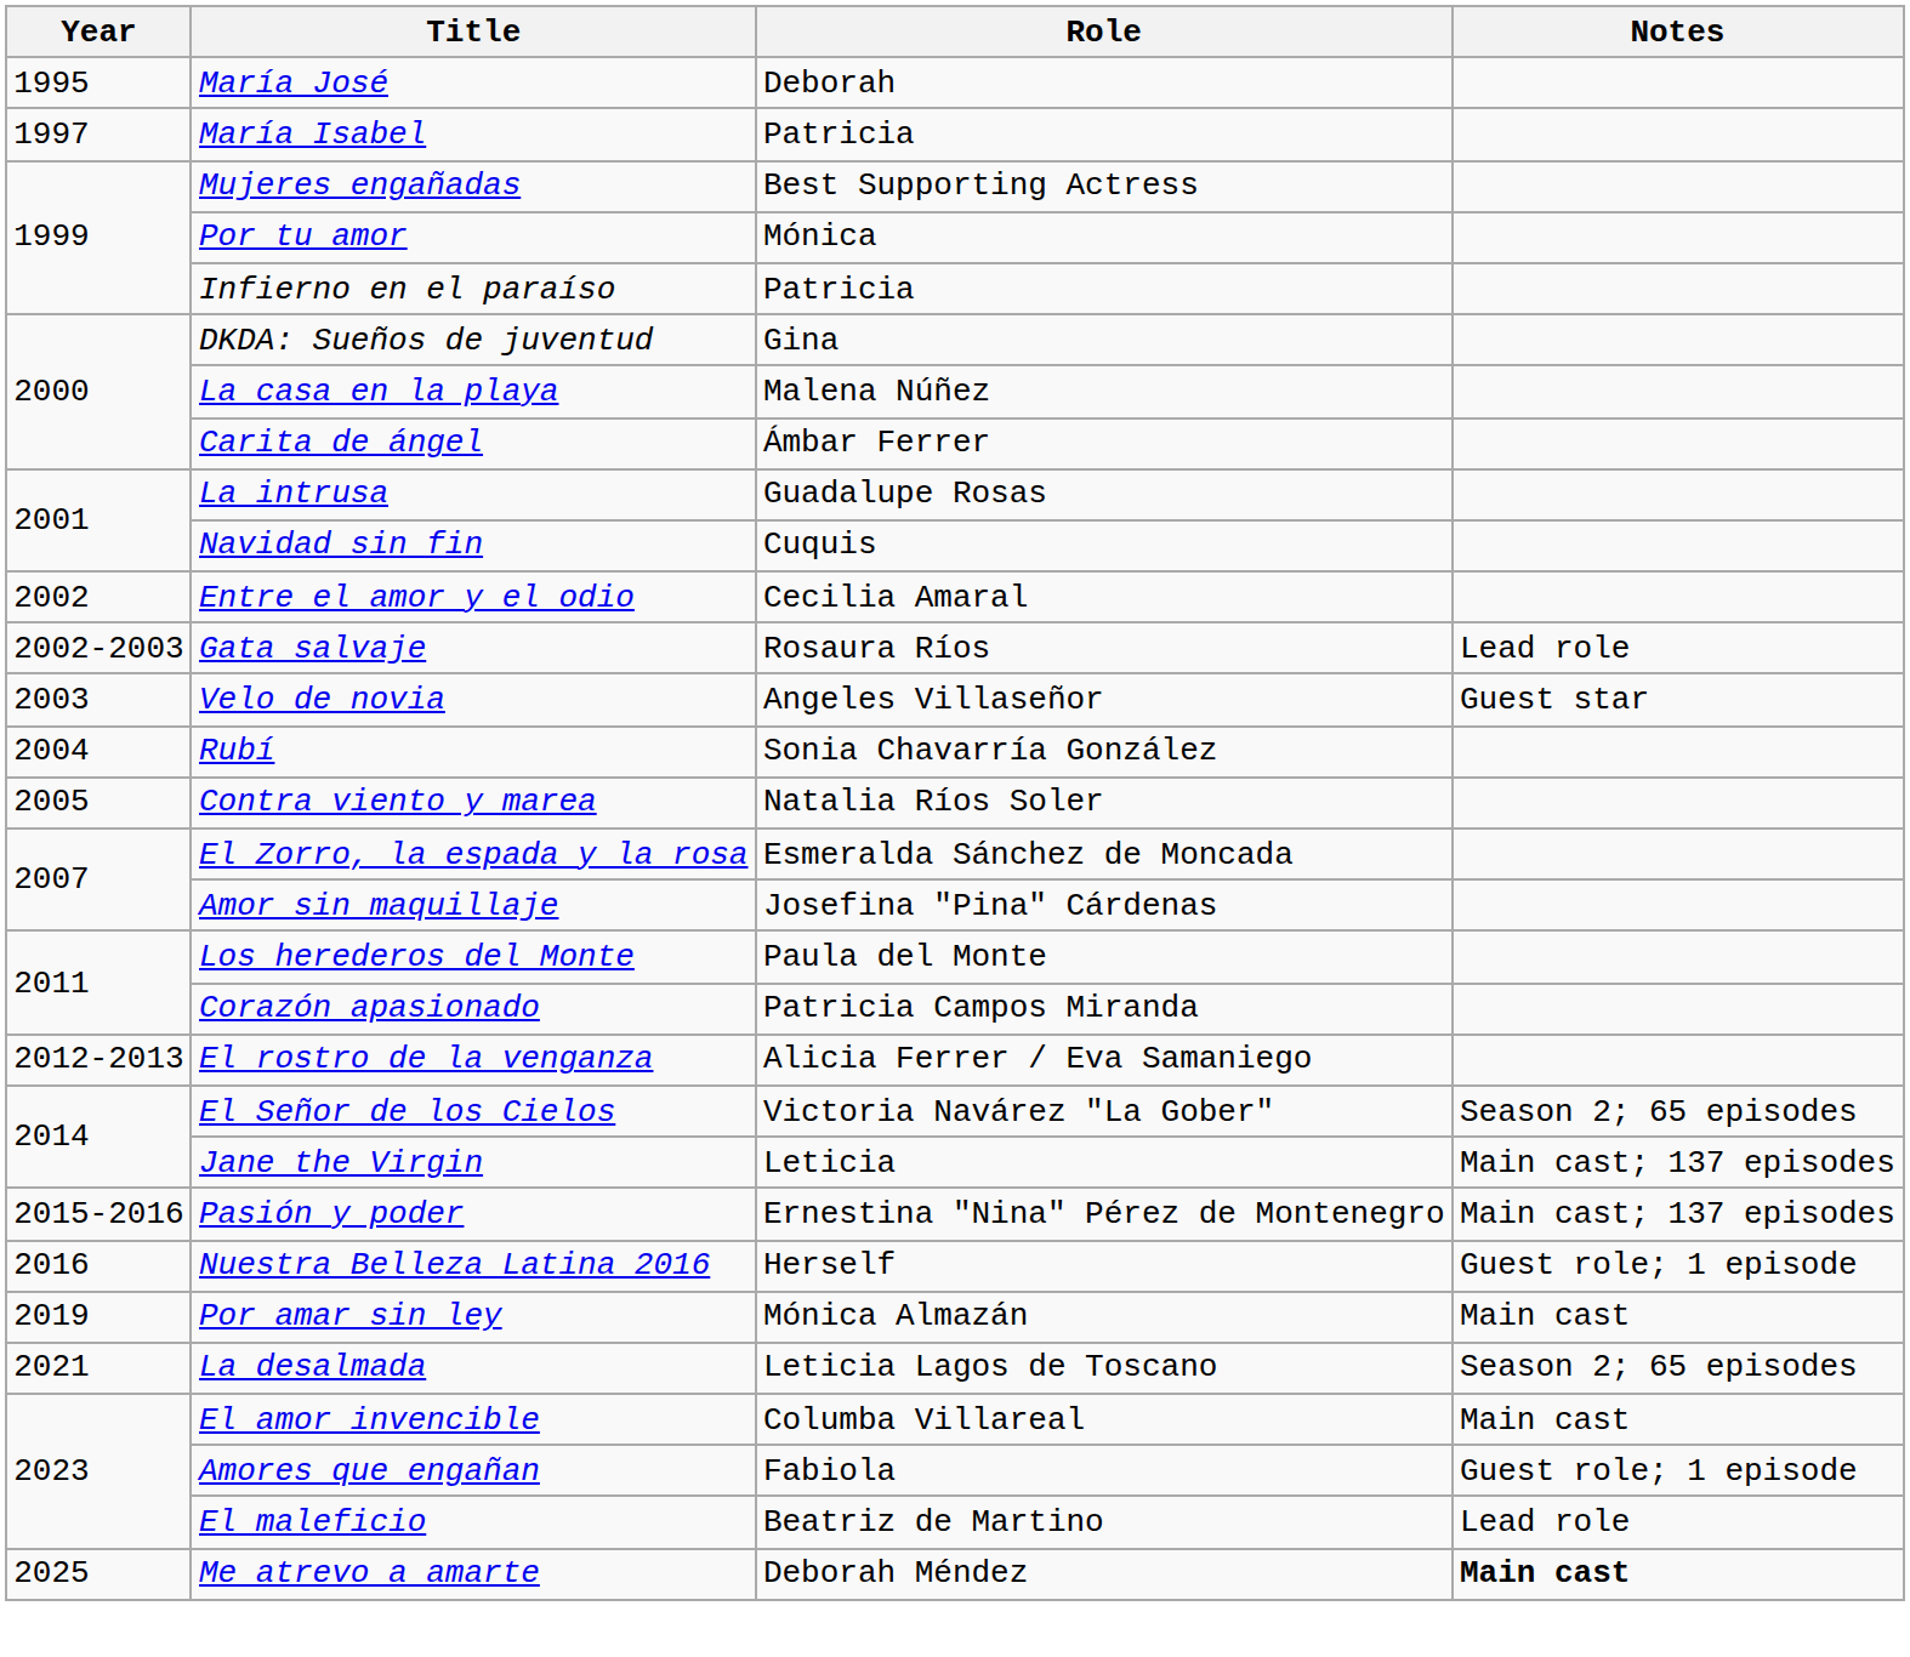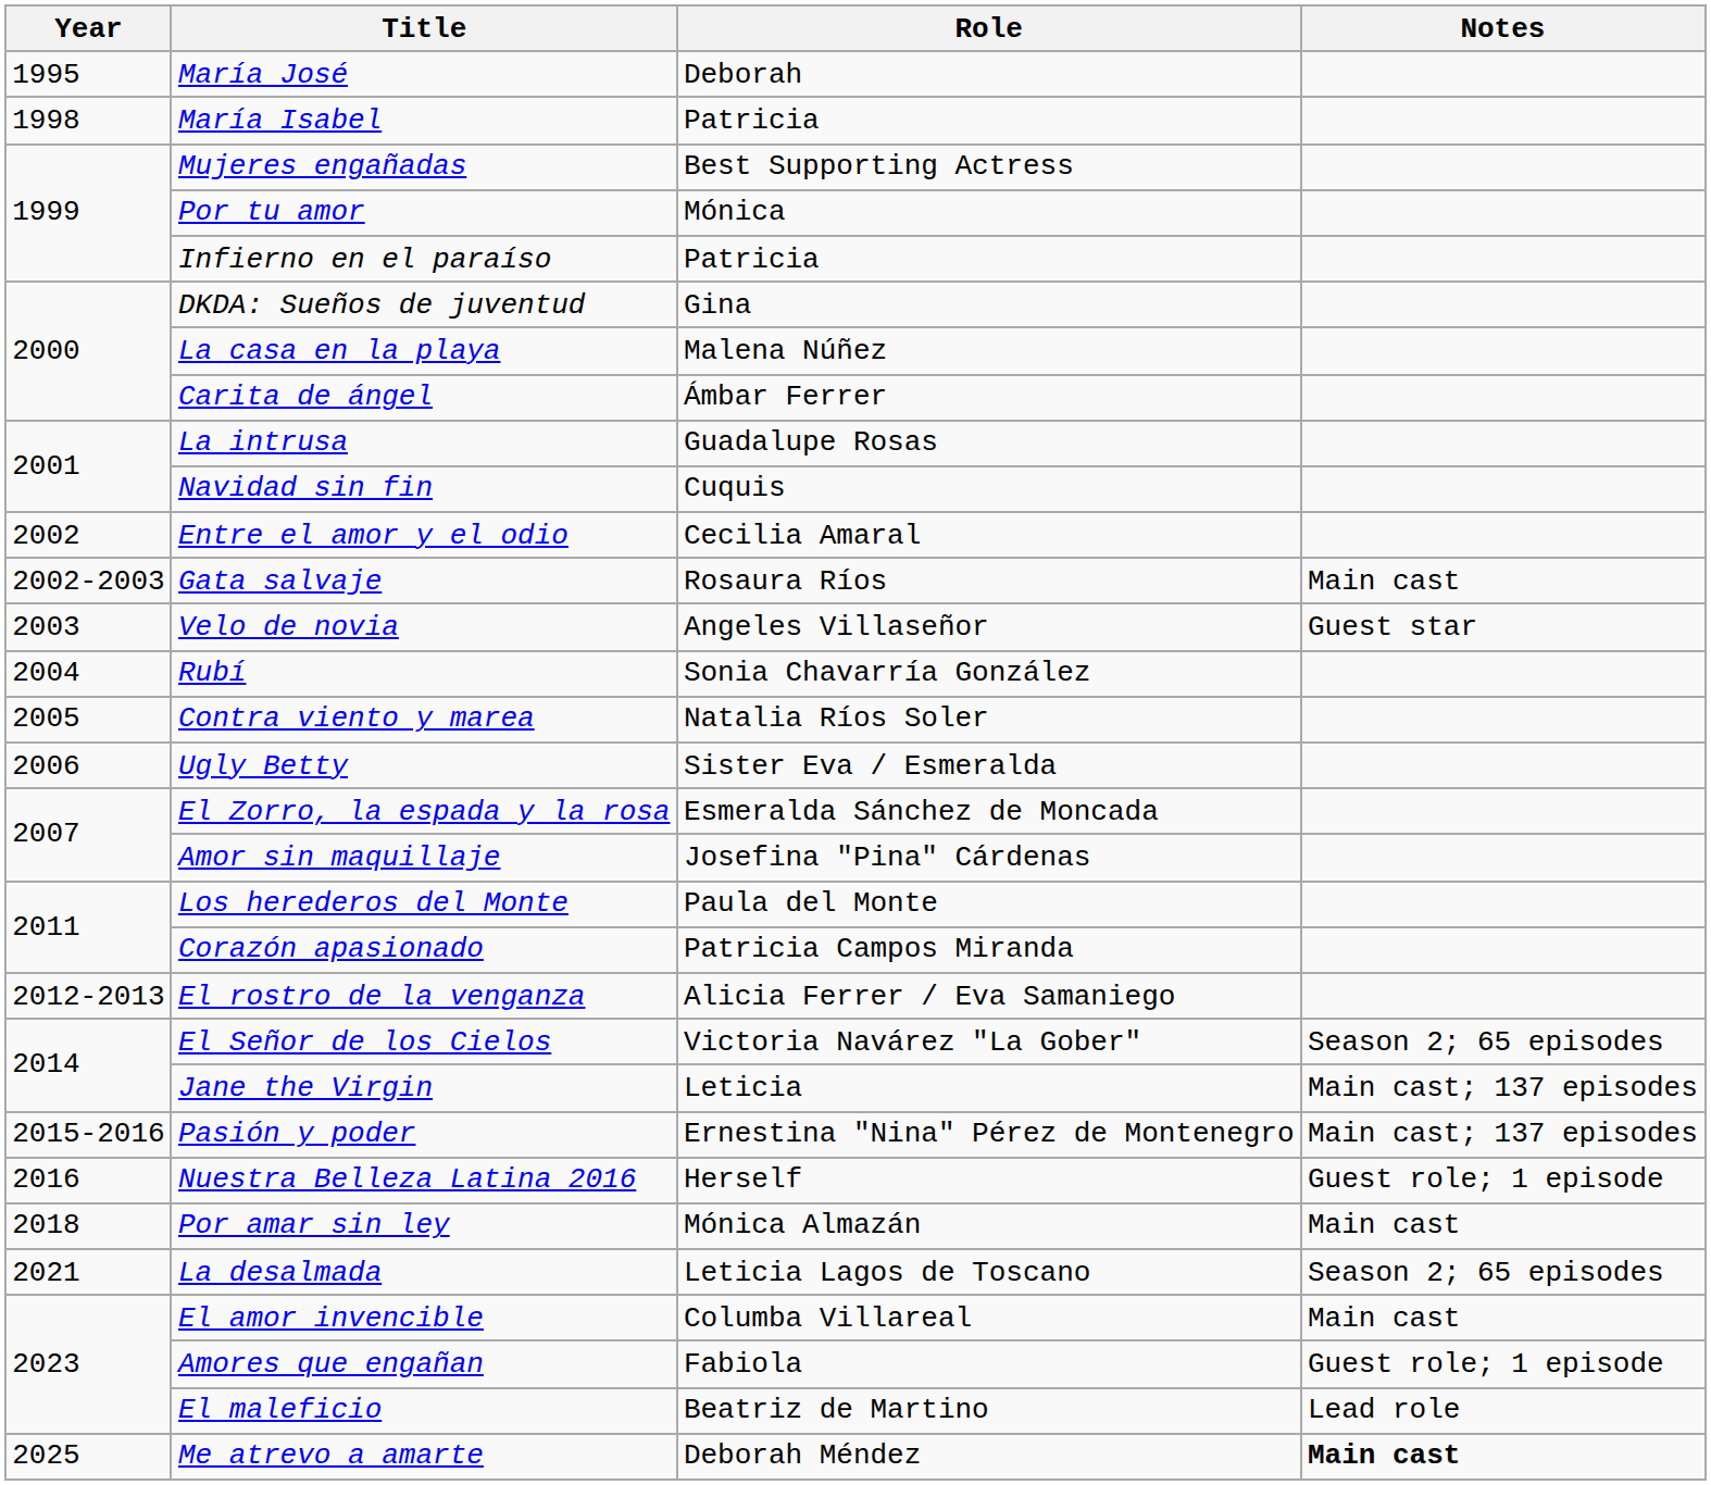María Isabel | Year: 1997 -> 1998
Gata salvaje | Notes: Lead role -> Main cast
+ row: 2006 | Ugly Betty | Sister Eva / Esmeralda
Por amar sin ley | Year: 2019 -> 2018
